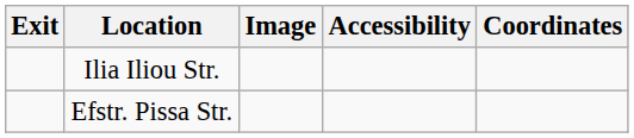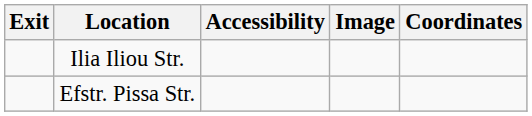columns swapped: Image <-> Accessibility
